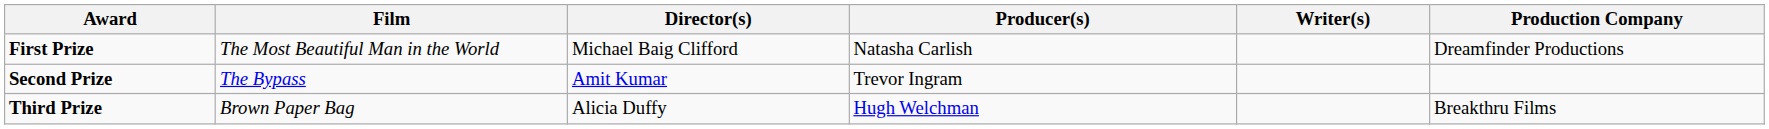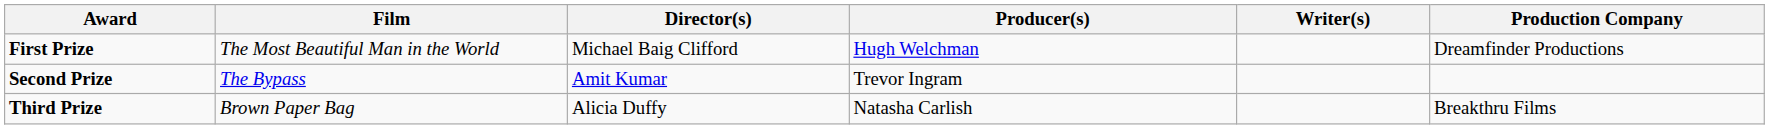First Prize | Producer(s): Natasha Carlish -> Hugh Welchman
Third Prize | Producer(s): Hugh Welchman -> Natasha Carlish
